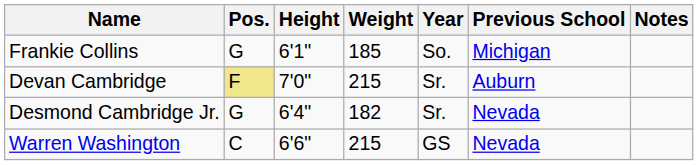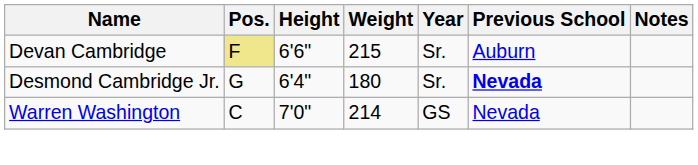- row: Frankie Collins | G | 6'1" | 185 | So. | Michigan
Devan Cambridge | Height: 7'0" -> 6'6"
Desmond Cambridge Jr. | Weight: 182 -> 180
Desmond Cambridge Jr. | Previous School: normal -> bold
Warren Washington | Height: 6'6" -> 7'0"
Warren Washington | Weight: 215 -> 214
